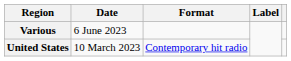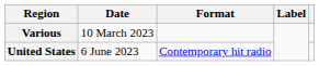Various | Date: 6 June 2023 -> 10 March 2023
United States | Date: 10 March 2023 -> 6 June 2023
